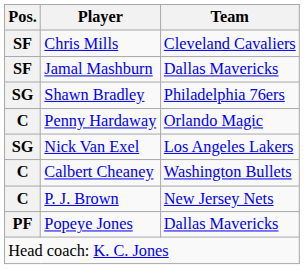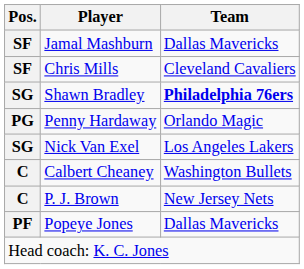rows swapped: Chris Mills <-> Jamal Mashburn
Shawn Bradley | Team: normal -> bold
Penny Hardaway | Pos.: C -> PG
